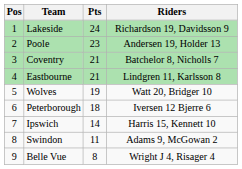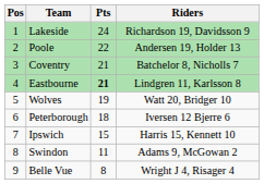Poole | Pts: 23 -> 22
Eastbourne | Pts: normal -> bold
Ipswich | Pts: 14 -> 15
